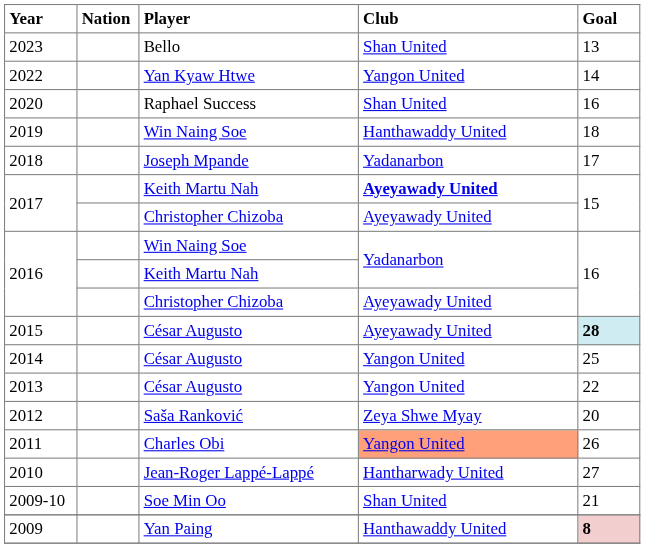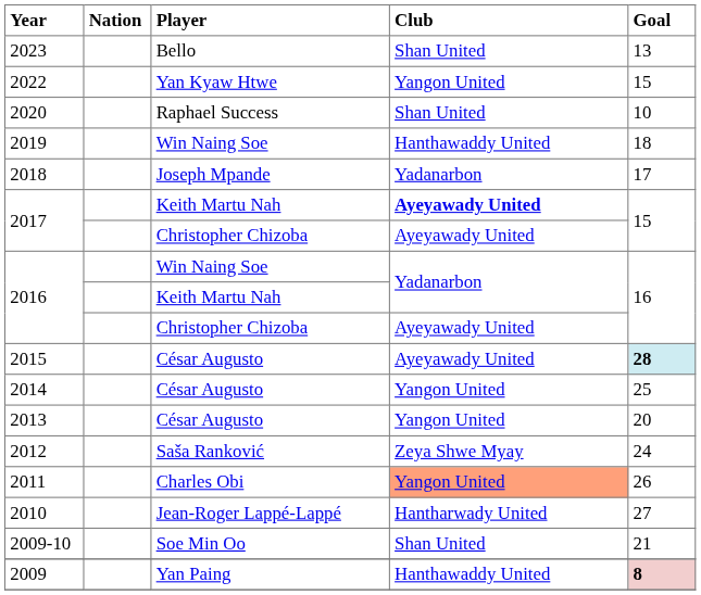2022 | Goal: 14 -> 15
2020 | Goal: 16 -> 10
2013 | Goal: 22 -> 20
2012 | Goal: 20 -> 24
